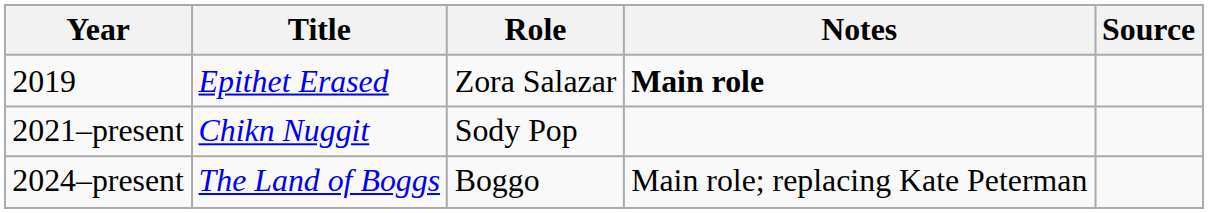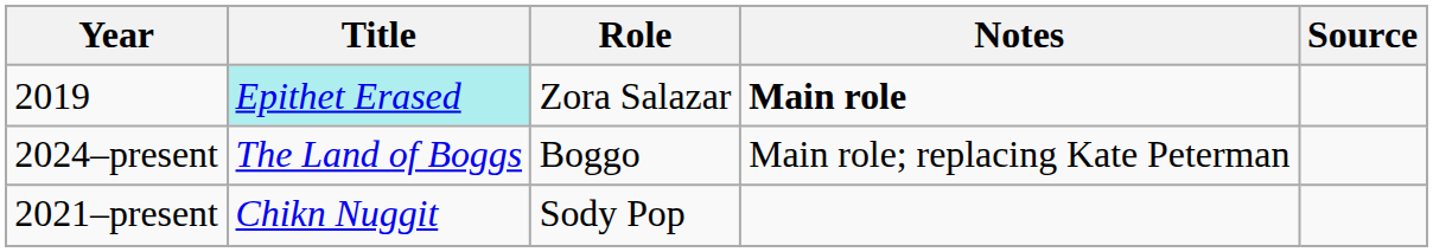2019 | Title: no background -> paleturquoise background
rows swapped: 2021–present <-> 2024–present
